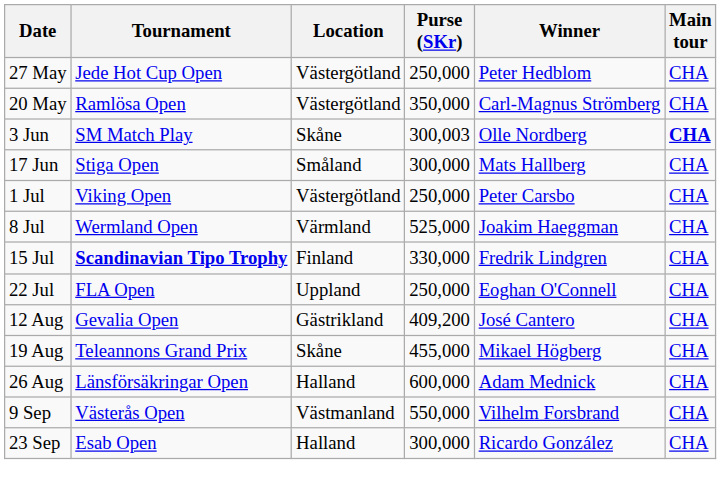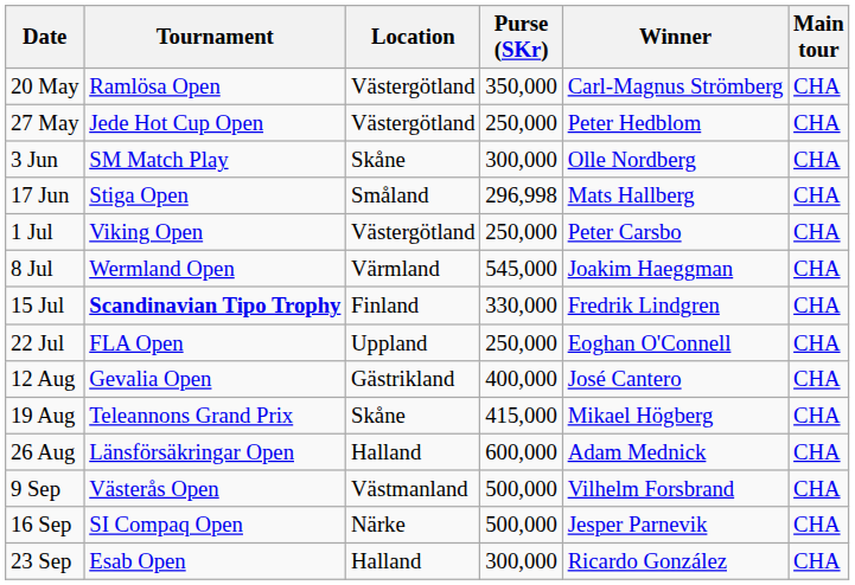rows swapped: 20 May <-> 27 May
3 Jun | Purse (SKr): 300,003 -> 300,000
3 Jun | Main tour: bold -> normal
17 Jun | Purse (SKr): 300,000 -> 296,998
8 Jul | Purse (SKr): 525,000 -> 545,000
12 Aug | Purse (SKr): 409,200 -> 400,000
19 Aug | Purse (SKr): 455,000 -> 415,000
9 Sep | Purse (SKr): 550,000 -> 500,000
+ row: 16 Sep | SI Compaq Open | Närke | 500,000 | Jesper Parnevik | CHA
